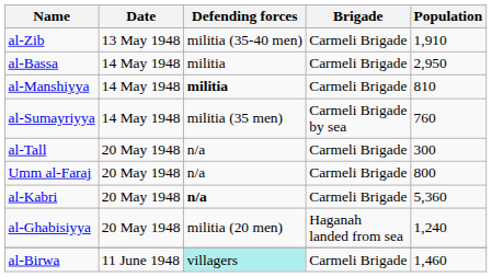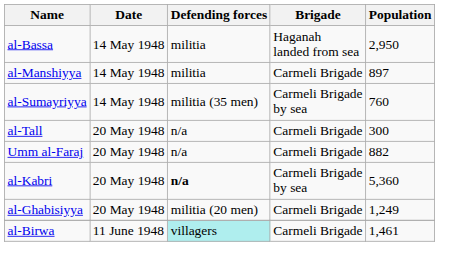- row: al-Zib | 13 May 1948 | militia (35-40 men) | Carmeli Brigade | 1,910
al-Bassa | Brigade: Carmeli Brigade -> Haganah landed from sea
al-Manshiyya | Defending forces: bold -> normal
al-Manshiyya | Population: 810 -> 897
Umm al-Faraj | Population: 800 -> 882
al-Kabri | Brigade: Carmeli Brigade -> Carmeli Brigade by sea
al-Ghabisiyya | Brigade: Haganah landed from sea -> Carmeli Brigade
al-Ghabisiyya | Population: 1,240 -> 1,249
al-Birwa | Population: 1,460 -> 1,461
